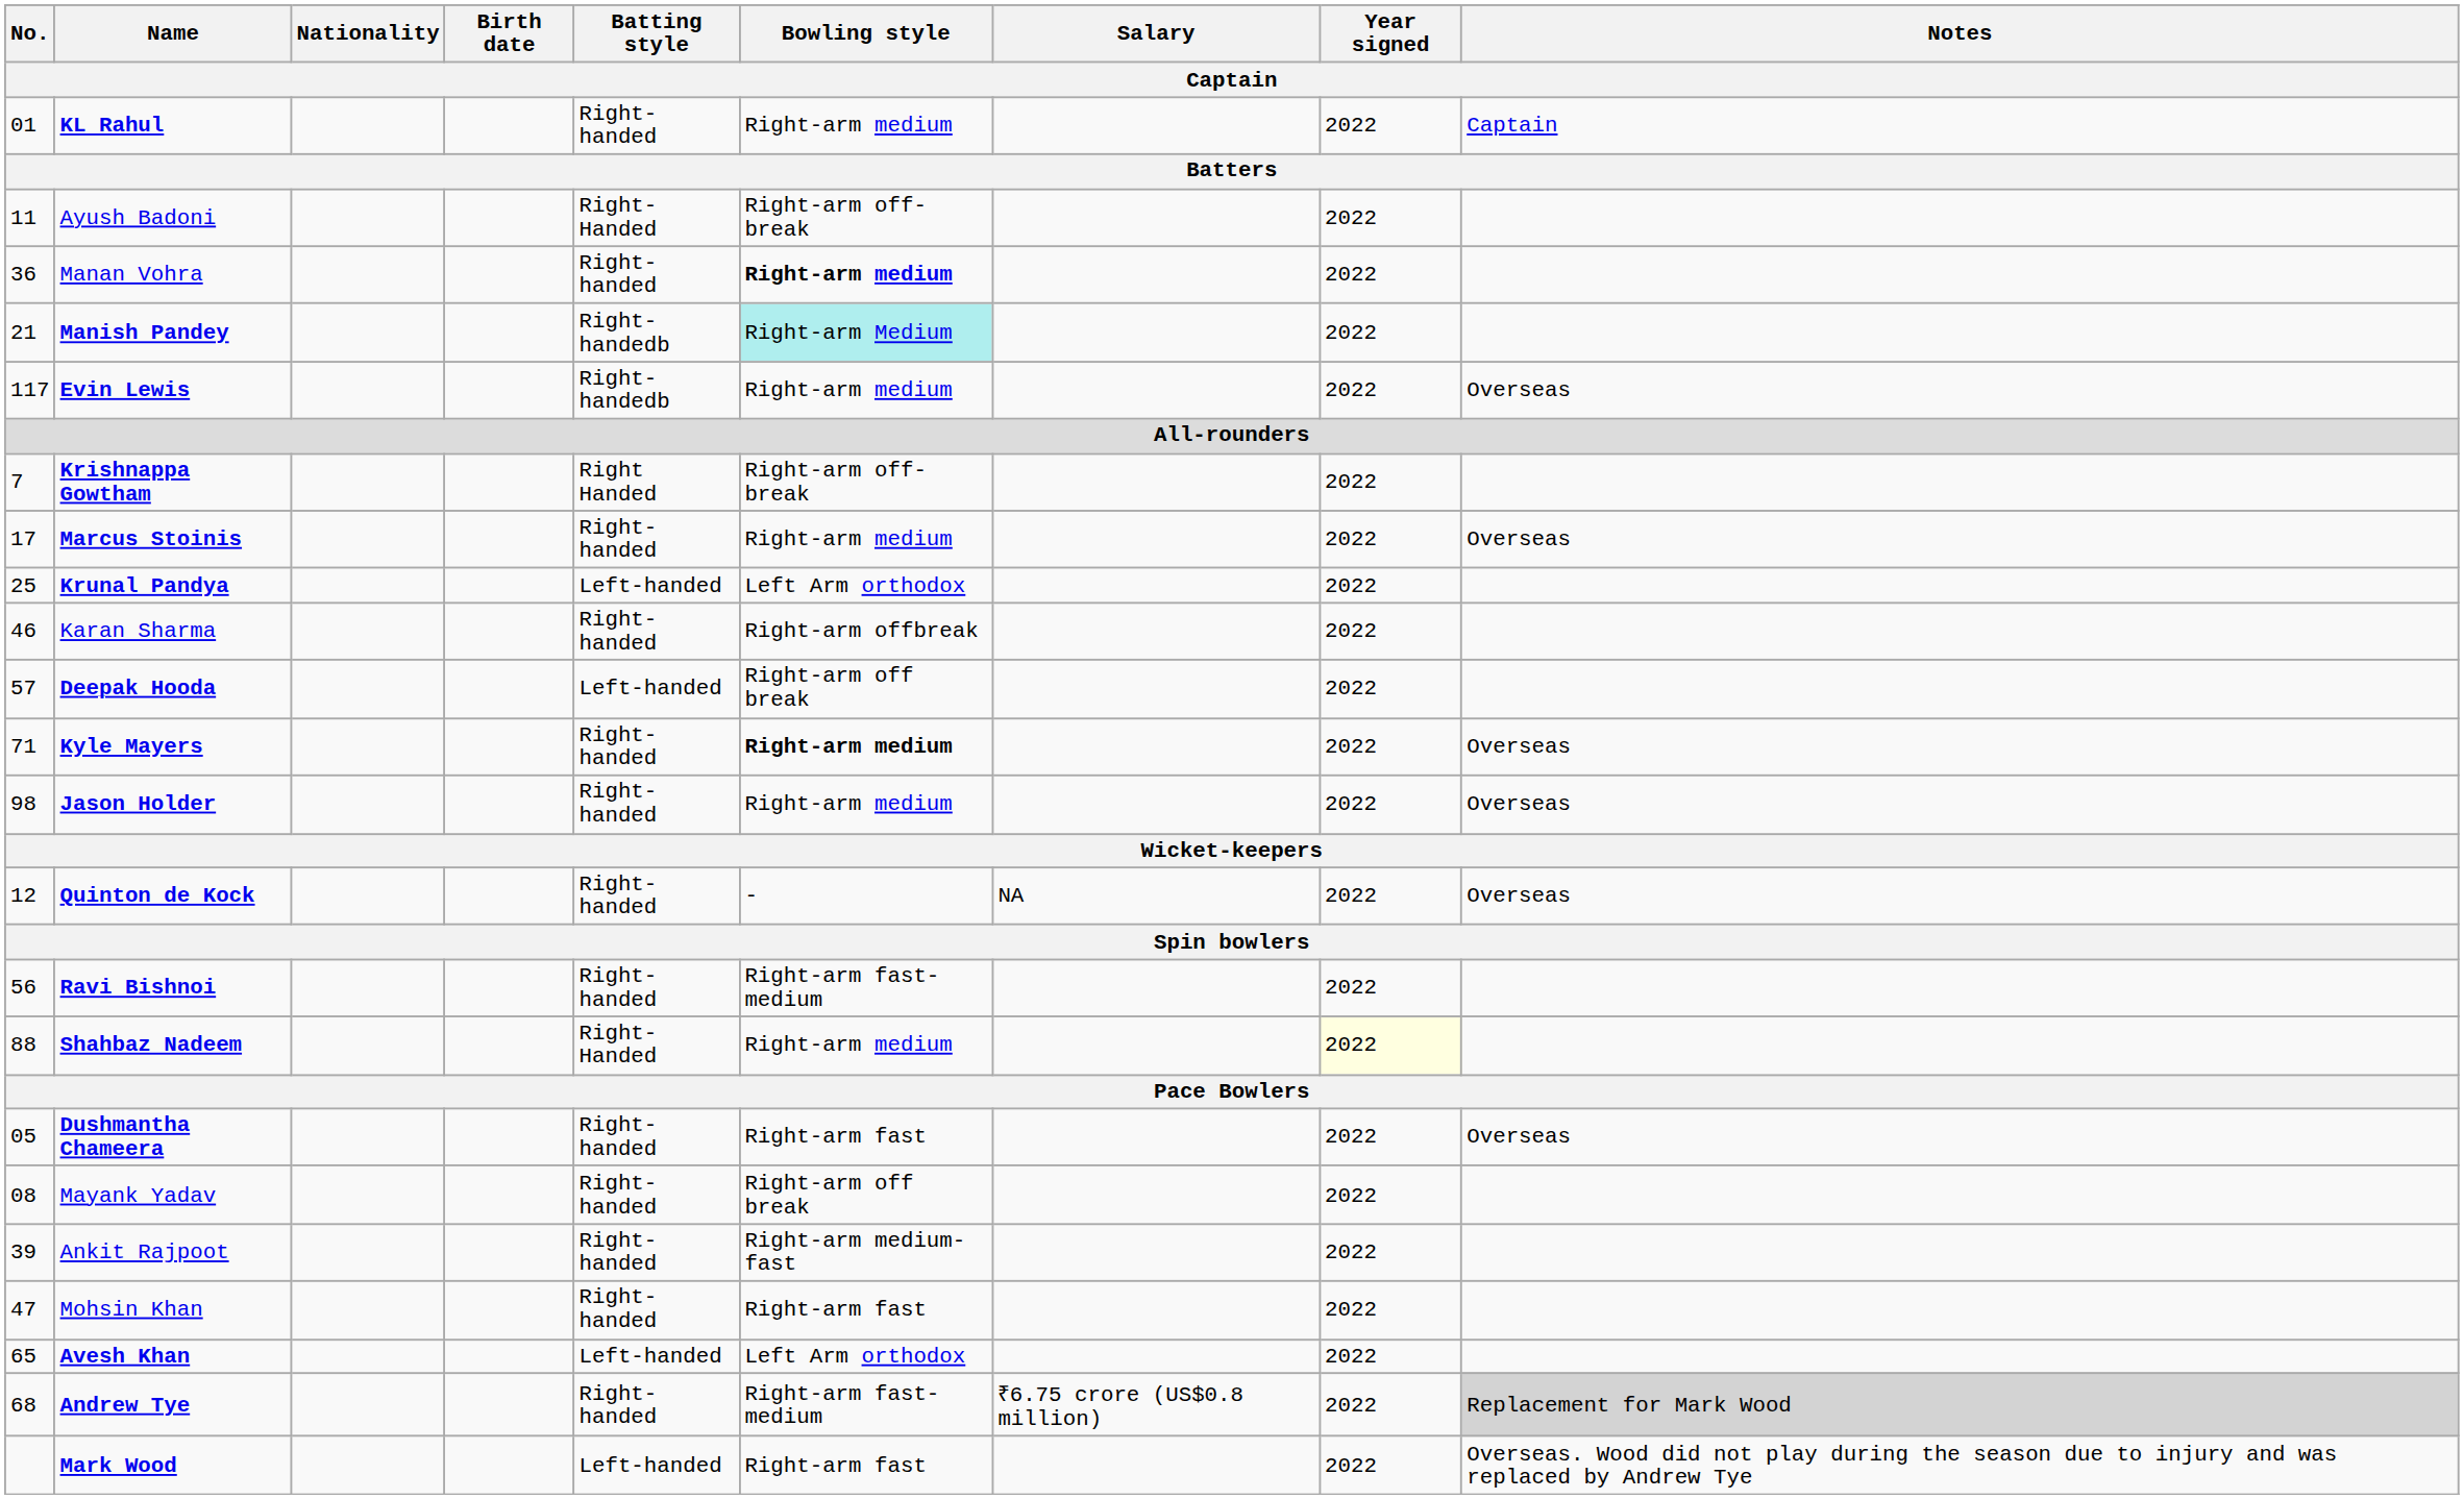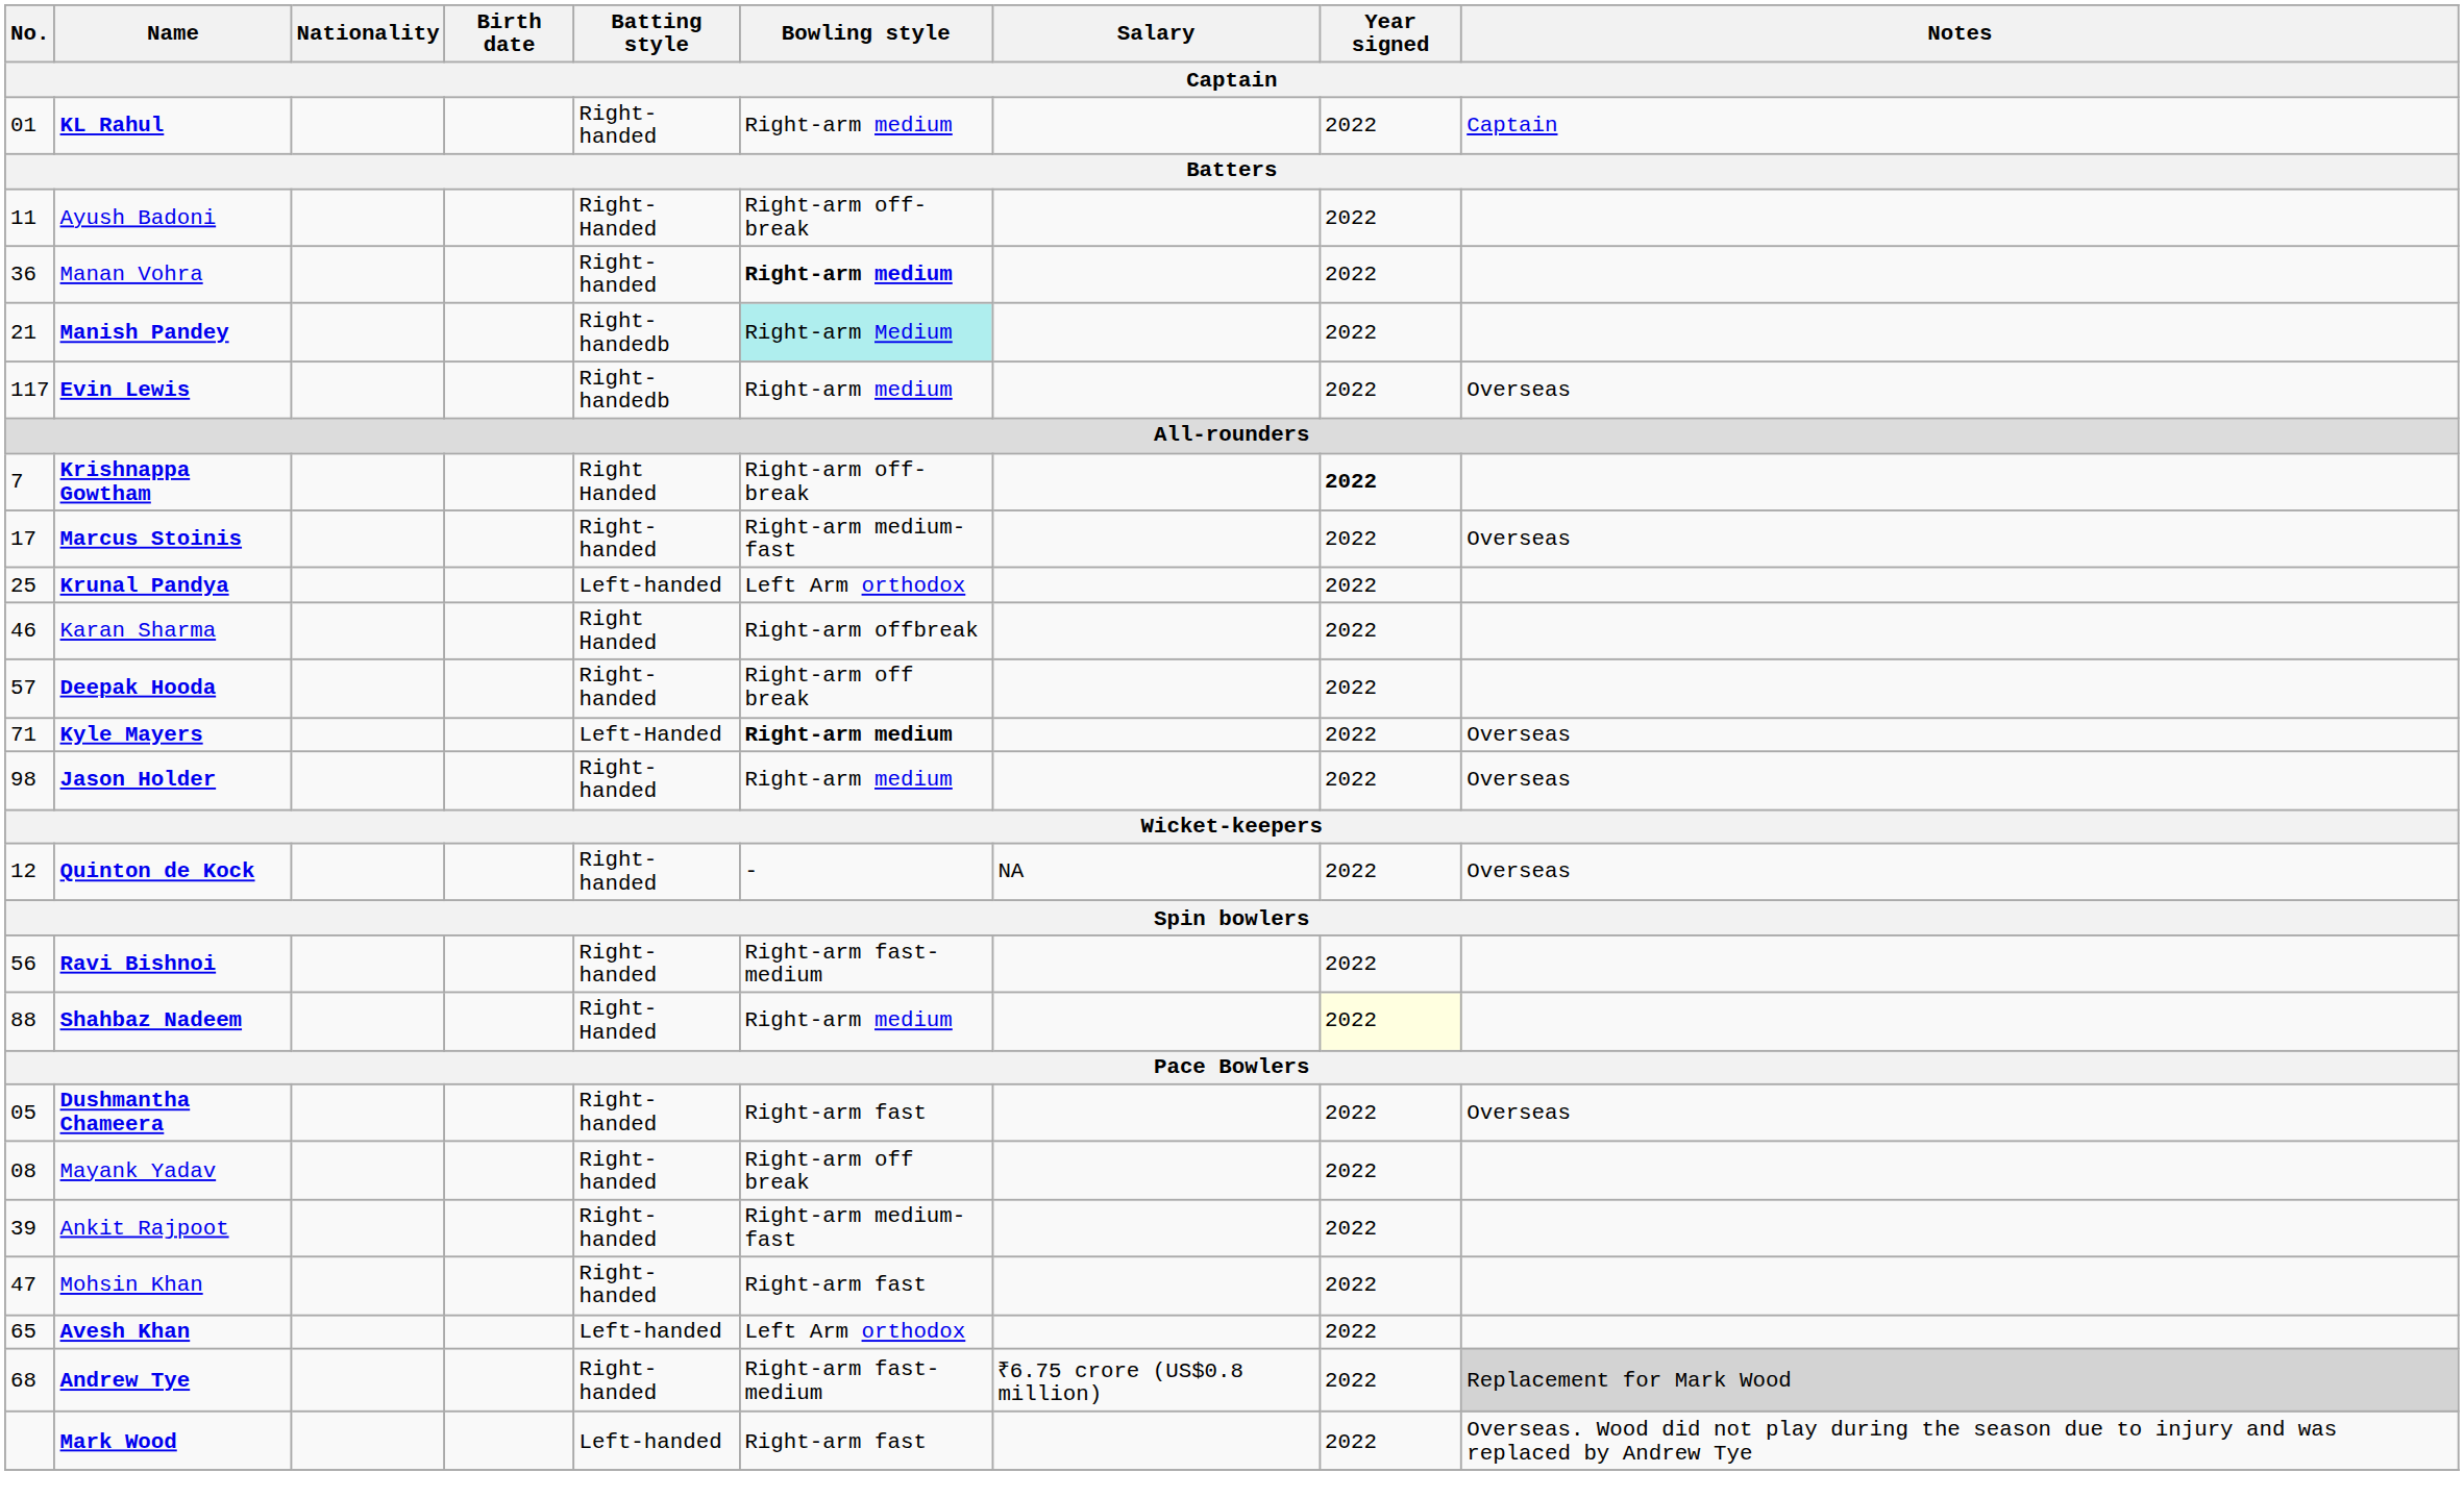Krishnappa Gowtham | Year signed: normal -> bold
Marcus Stoinis | Bowling style: Right-arm medium -> Right-arm medium-fast
Karan Sharma | Batting style: Right-handed -> Right Handed
Deepak Hooda | Batting style: Left-handed -> Right-handed
Kyle Mayers | Batting style: Right-handed -> Left-Handed
